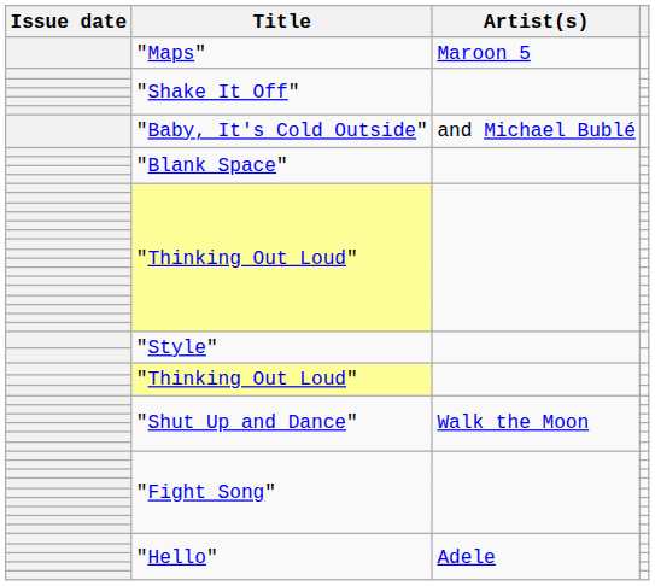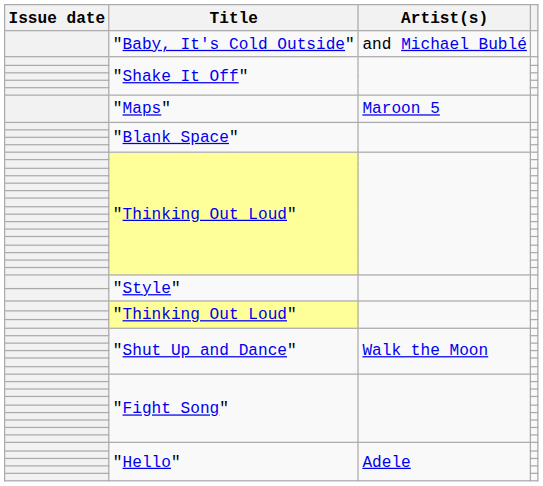rows swapped: "Baby, It's Cold Outside" <-> "Maps"
